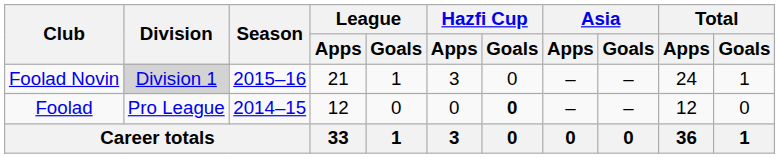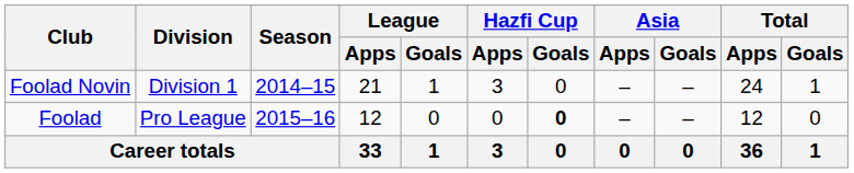Foolad Novin | Division: lightgrey background -> no background
Foolad Novin | Season: 2015–16 -> 2014–15
Foolad | Season: 2014–15 -> 2015–16
